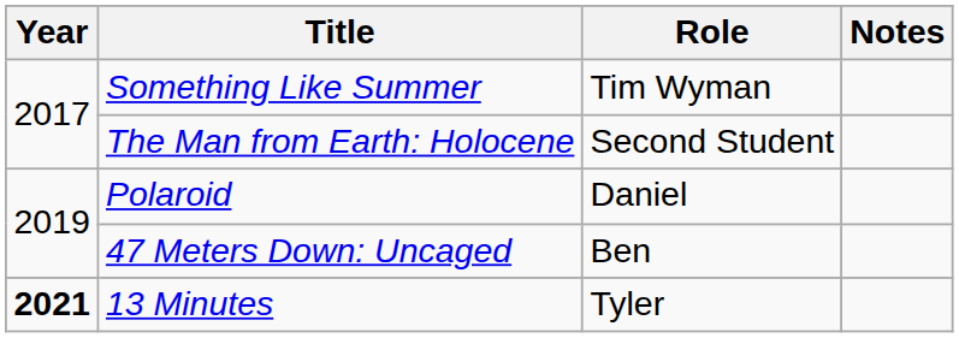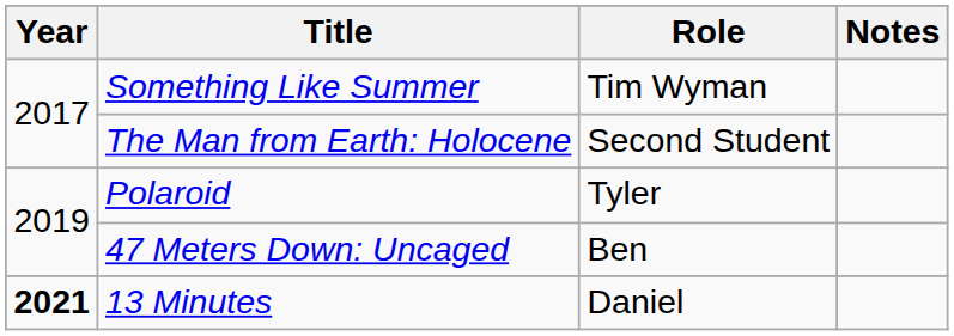Polaroid | Role: Daniel -> Tyler
13 Minutes | Role: Tyler -> Daniel
